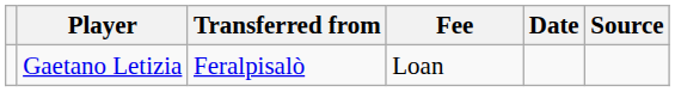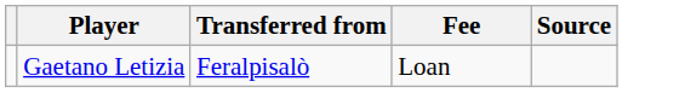- column: Date
